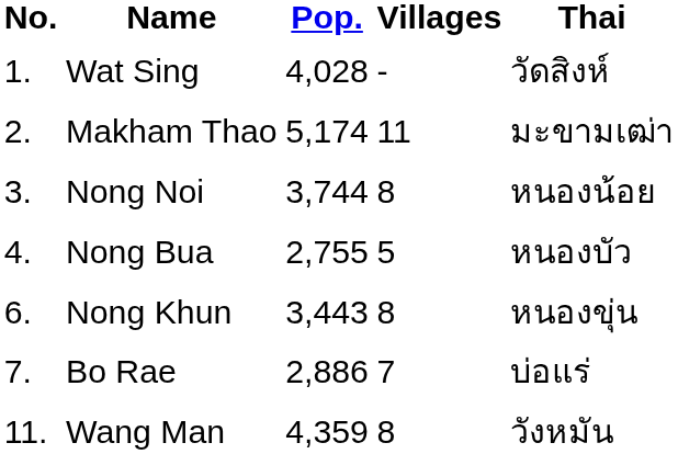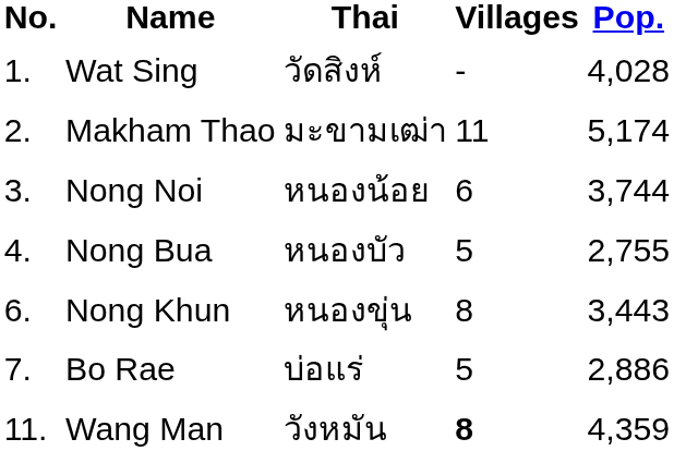columns swapped: Thai <-> Pop.
Nong Noi | Villages: 8 -> 6
Bo Rae | Villages: 7 -> 5
Wang Man | Villages: normal -> bold
